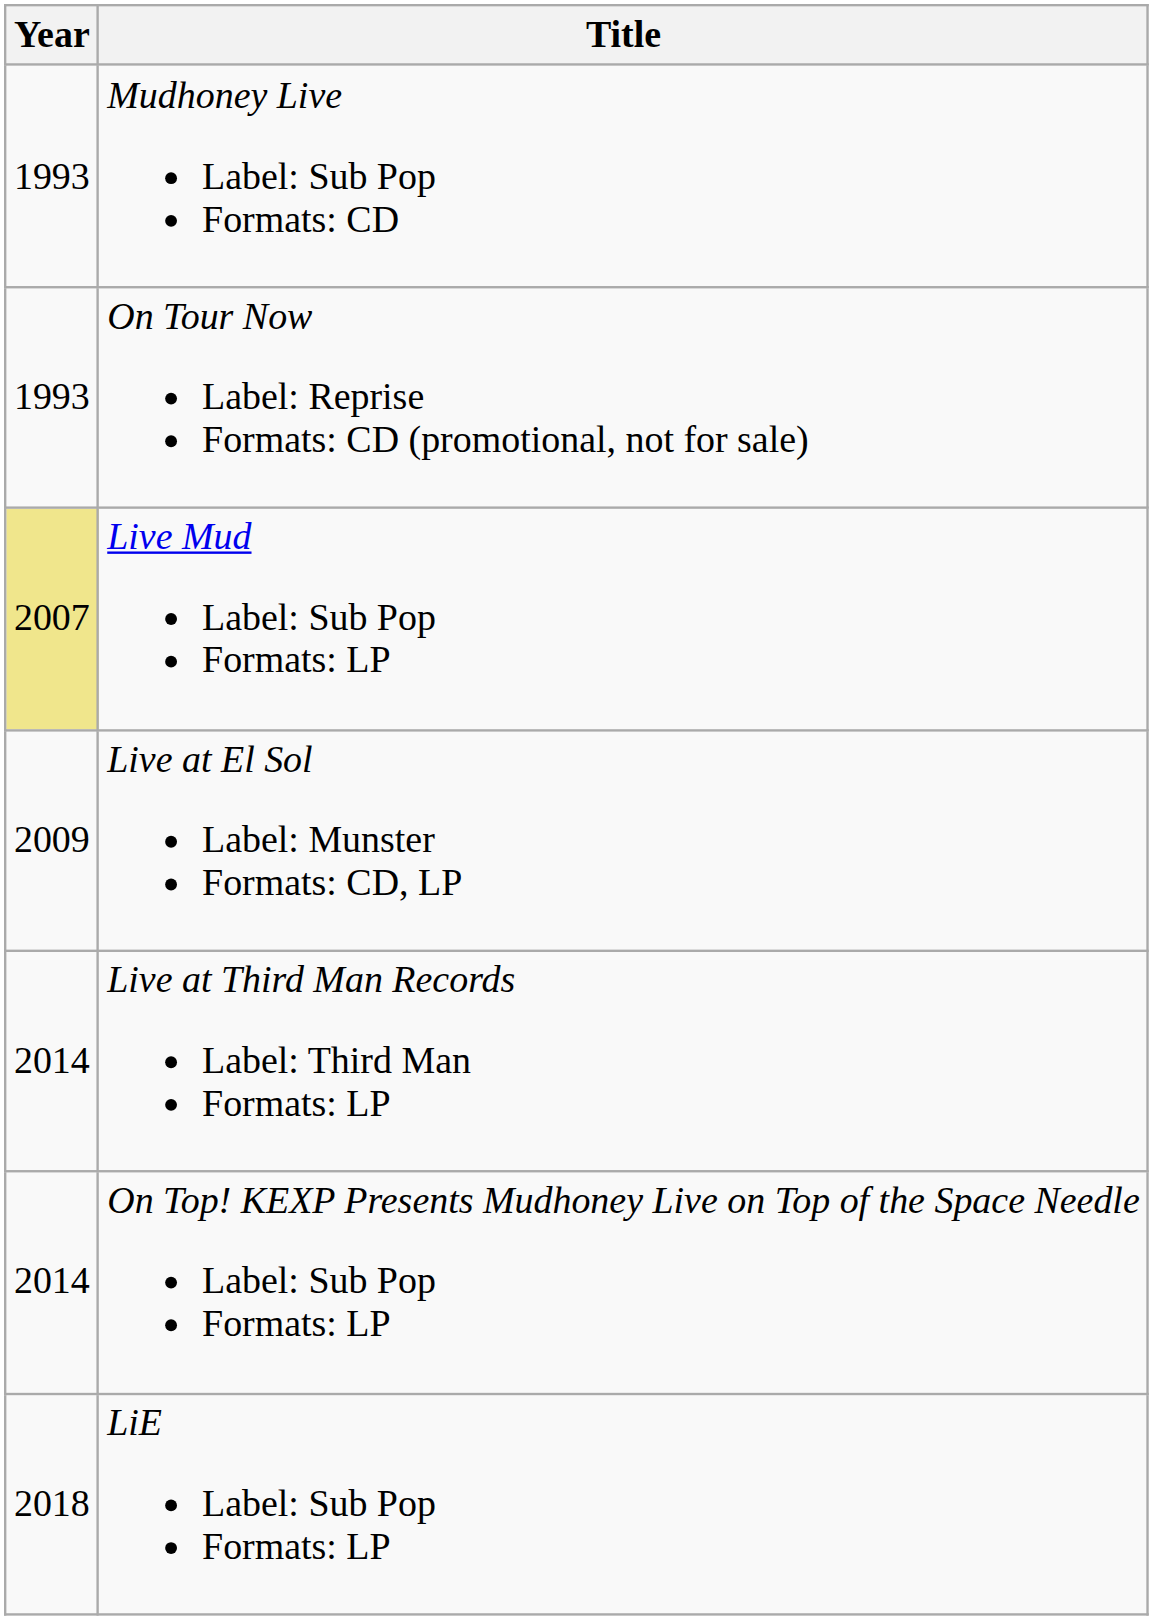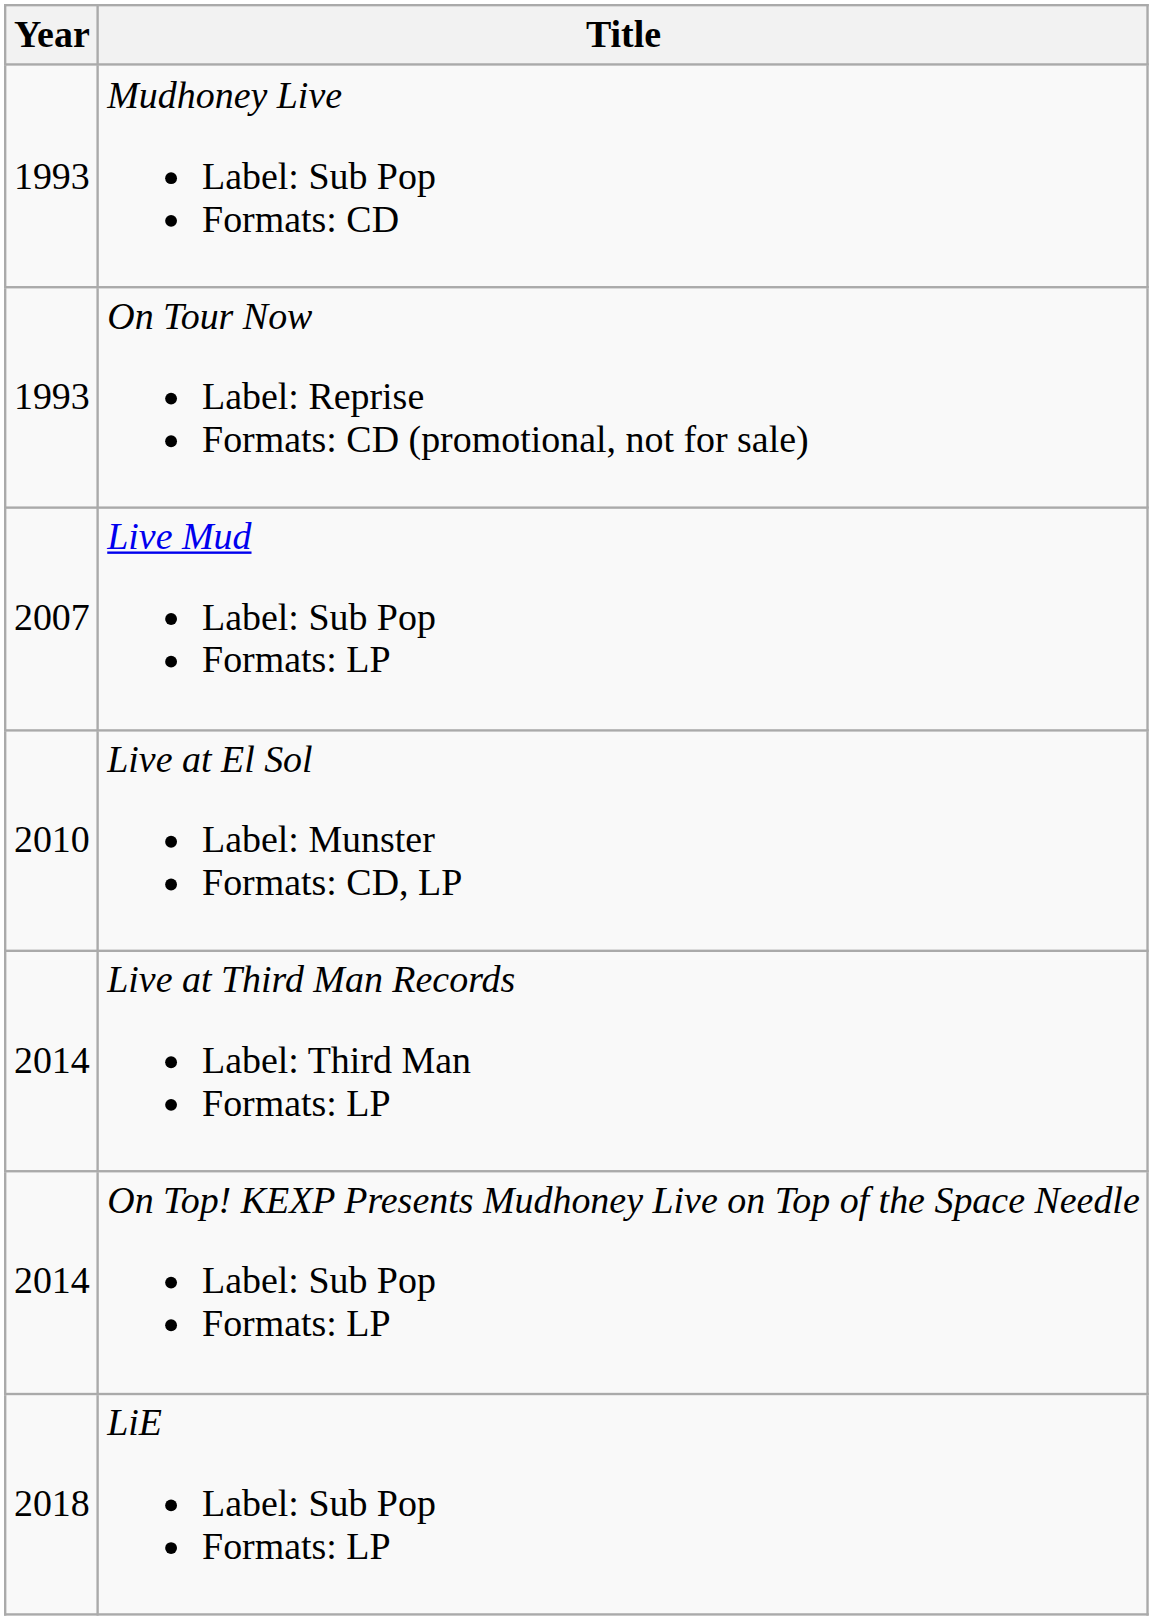Live Mud Label: Sub Pop Formats: LP | Year: khaki background -> no background
Live at El Sol Label: Munster Formats: CD, LP | Year: 2009 -> 2010
